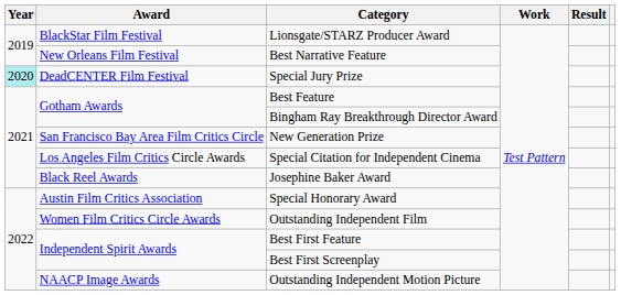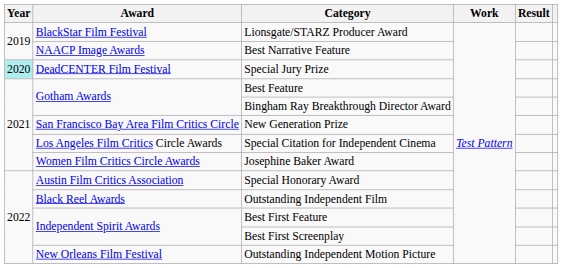Best Narrative Feature | Award: New Orleans Film Festival -> NAACP Image Awards
Josephine Baker Award | Award: Black Reel Awards -> Women Film Critics Circle Awards
Outstanding Independent Film | Award: Women Film Critics Circle Awards -> Black Reel Awards
Outstanding Independent Motion Picture | Award: NAACP Image Awards -> New Orleans Film Festival
